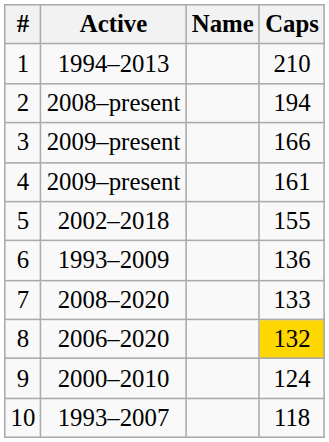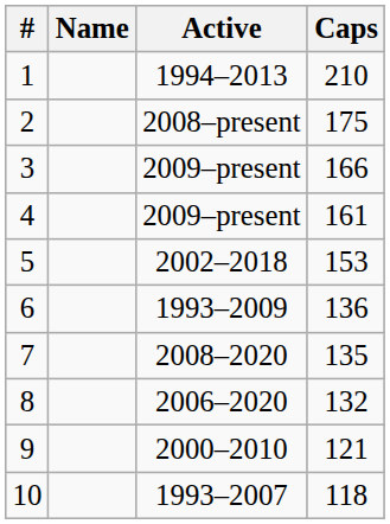columns swapped: Name <-> Active
2 | Caps: 194 -> 175
5 | Caps: 155 -> 153
7 | Caps: 133 -> 135
8 | Caps: gold background -> no background
9 | Caps: 124 -> 121
